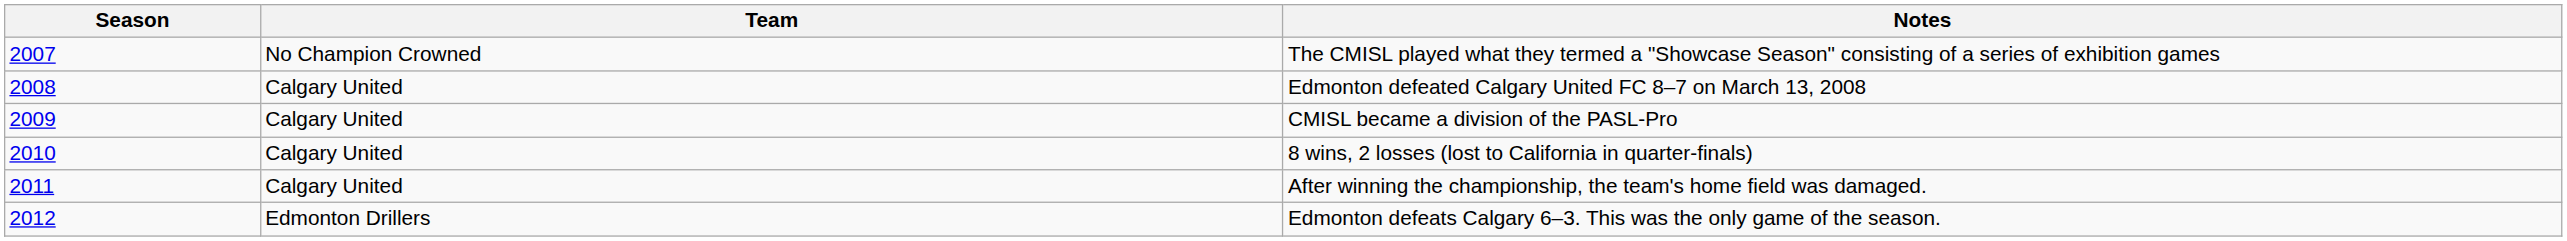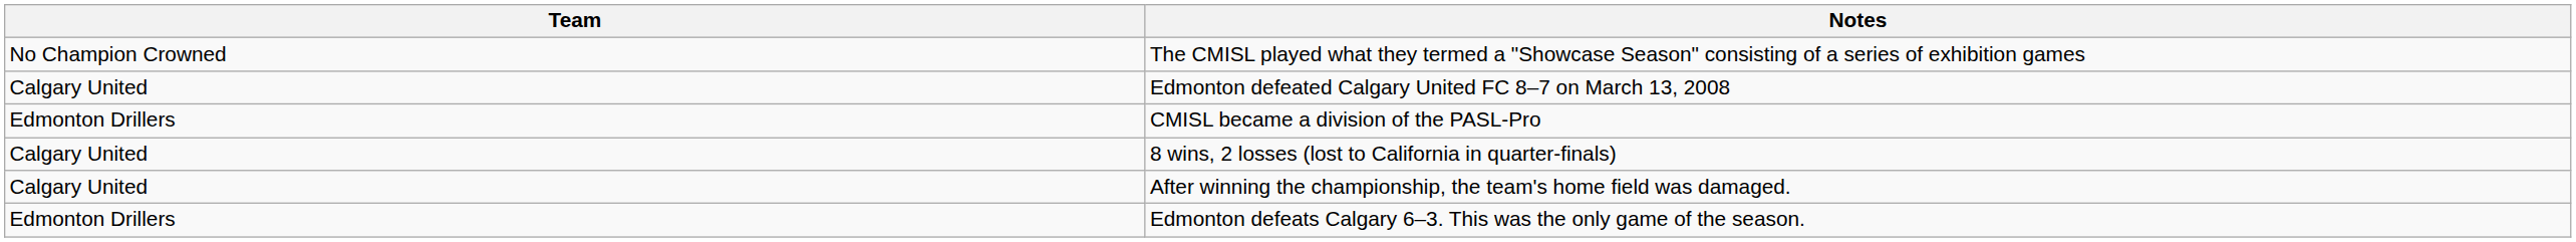- column: Season | 2007 | 2008 | 2009 | 2010 | 2011 | 2012
CMISL became a division of the PASL-Pro | Team: Calgary United -> Edmonton Drillers
